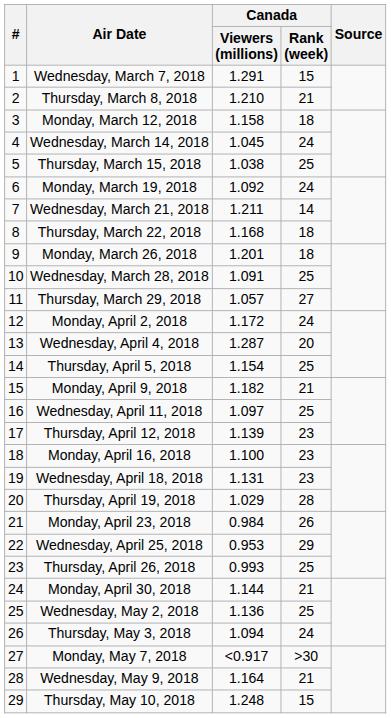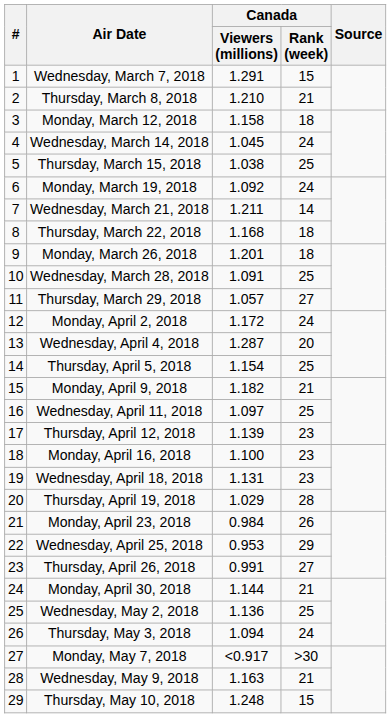Thursday, April 26, 2018 | Canada / Viewers (millions): 0.993 -> 0.991
Thursday, April 26, 2018 | Canada / Rank (week): 25 -> 27
Wednesday, May 9, 2018 | Canada / Viewers (millions): 1.164 -> 1.163
